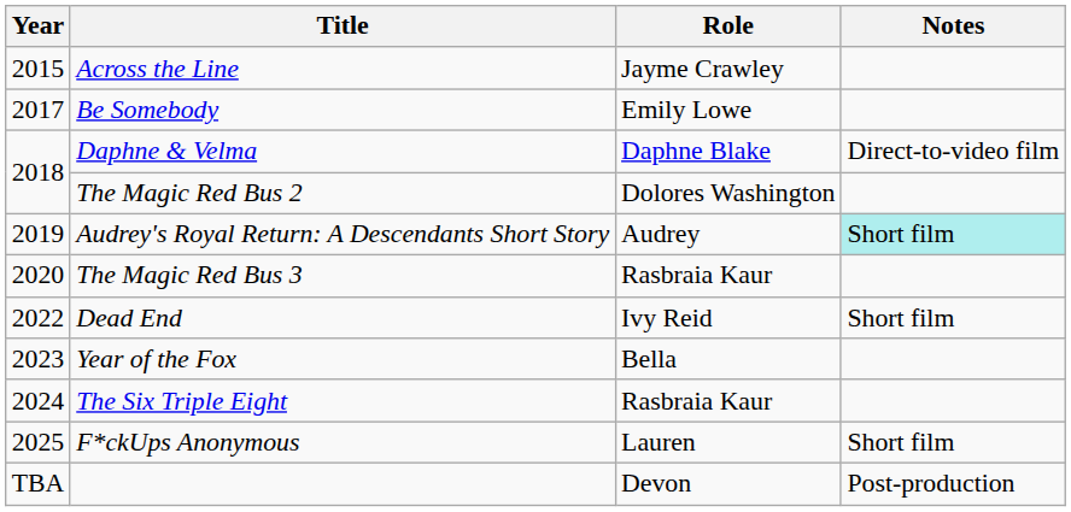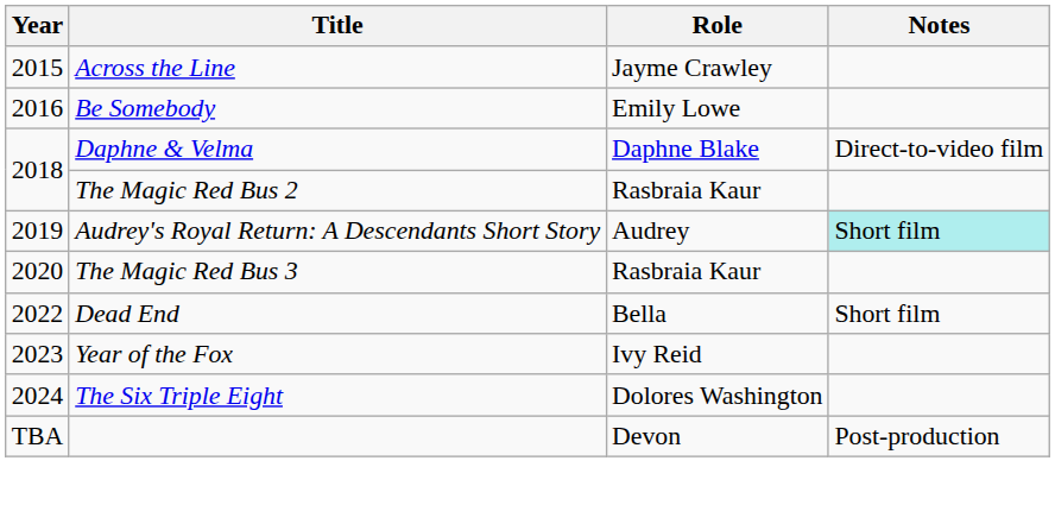Be Somebody | Year: 2017 -> 2016
The Magic Red Bus 2 | Role: Dolores Washington -> Rasbraia Kaur
Dead End | Role: Ivy Reid -> Bella
Year of the Fox | Role: Bella -> Ivy Reid
The Six Triple Eight | Role: Rasbraia Kaur -> Dolores Washington
- row: 2025 | F*ckUps Anonymous | Lauren | Short film
